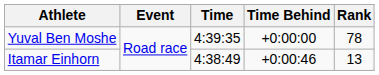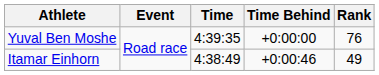Yuval Ben Moshe | Rank: 78 -> 76
Itamar Einhorn | Rank: 13 -> 49
